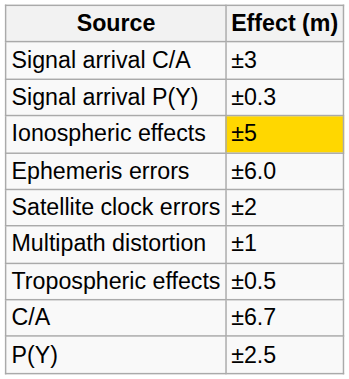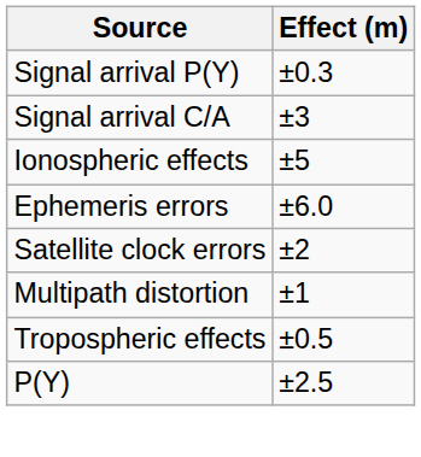rows swapped: Signal arrival C/A <-> Signal arrival P(Y)
Ionospheric effects | Effect (m): gold background -> no background
- row: C/A | ±6.7
